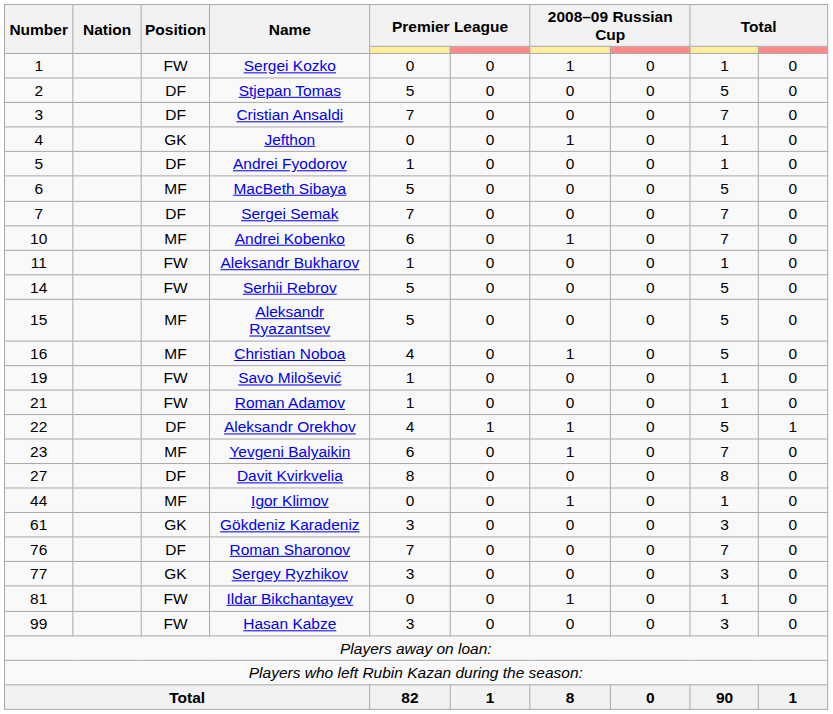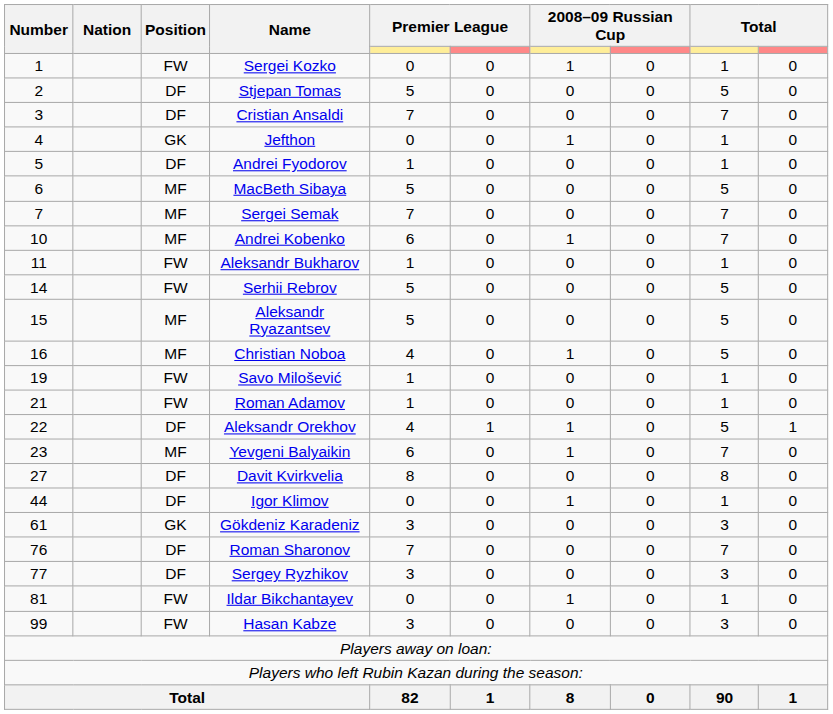Sergei Semak | Position: DF -> MF
Igor Klimov | Position: MF -> DF
Sergey Ryzhikov | Position: GK -> DF
